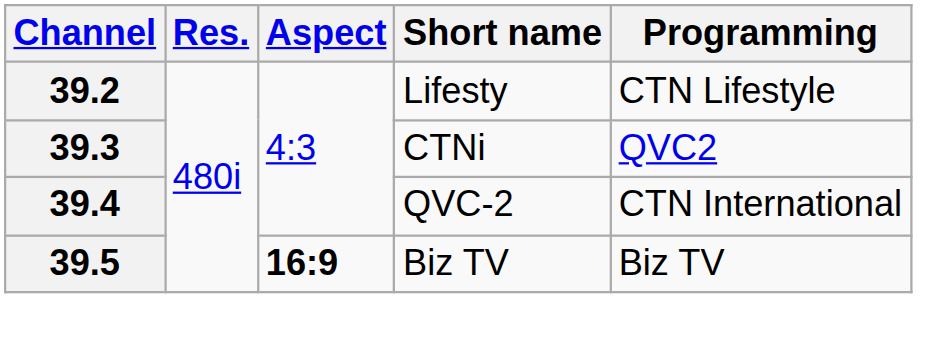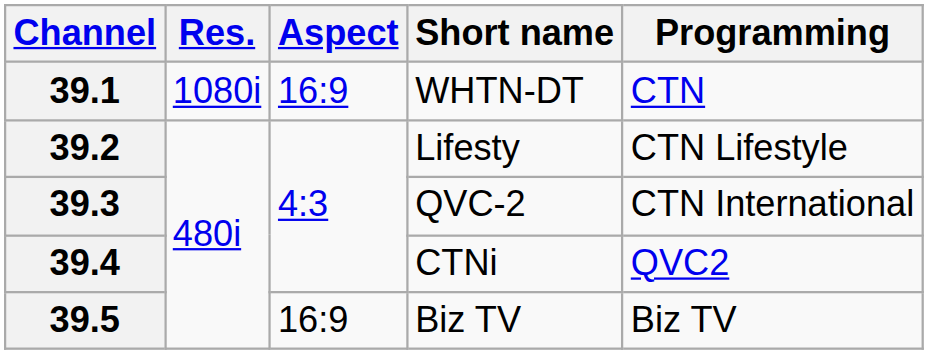+ row: 39.1 | 1080i | 16:9 | WHTN-DT | CTN
39.3 | Short name: CTNi -> QVC-2
39.3 | Programming: QVC2 -> CTN International
39.4 | Short name: QVC-2 -> CTNi
39.4 | Programming: CTN International -> QVC2
39.5 | Aspect: bold -> normal
